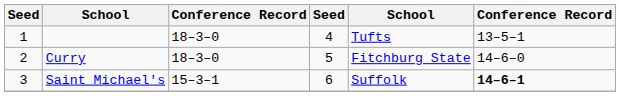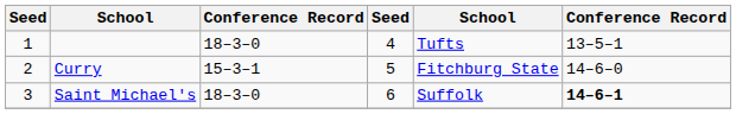Curry | column 3: 18–3–0 -> 15–3–1
Saint Michael's | column 3: 15–3–1 -> 18–3–0
